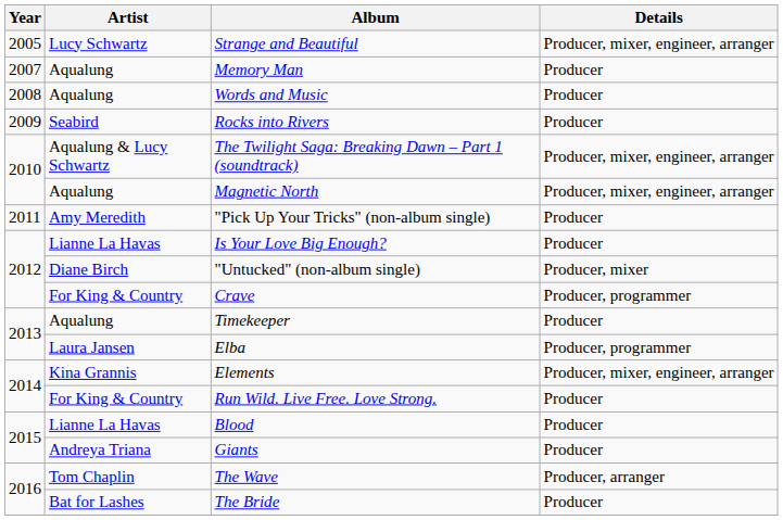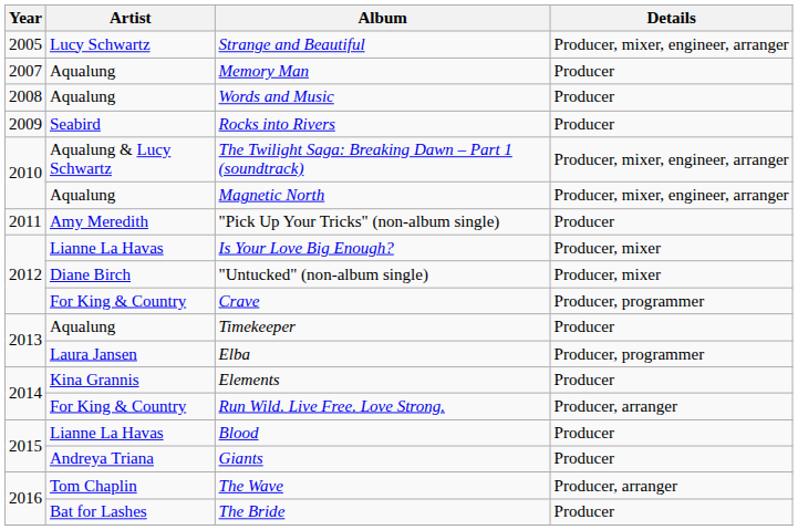Is Your Love Big Enough? | Details: Producer -> Producer, mixer
Elements | Details: Producer, mixer, engineer, arranger -> Producer
Run Wild. Live Free. Love Strong. | Details: Producer -> Producer, arranger
